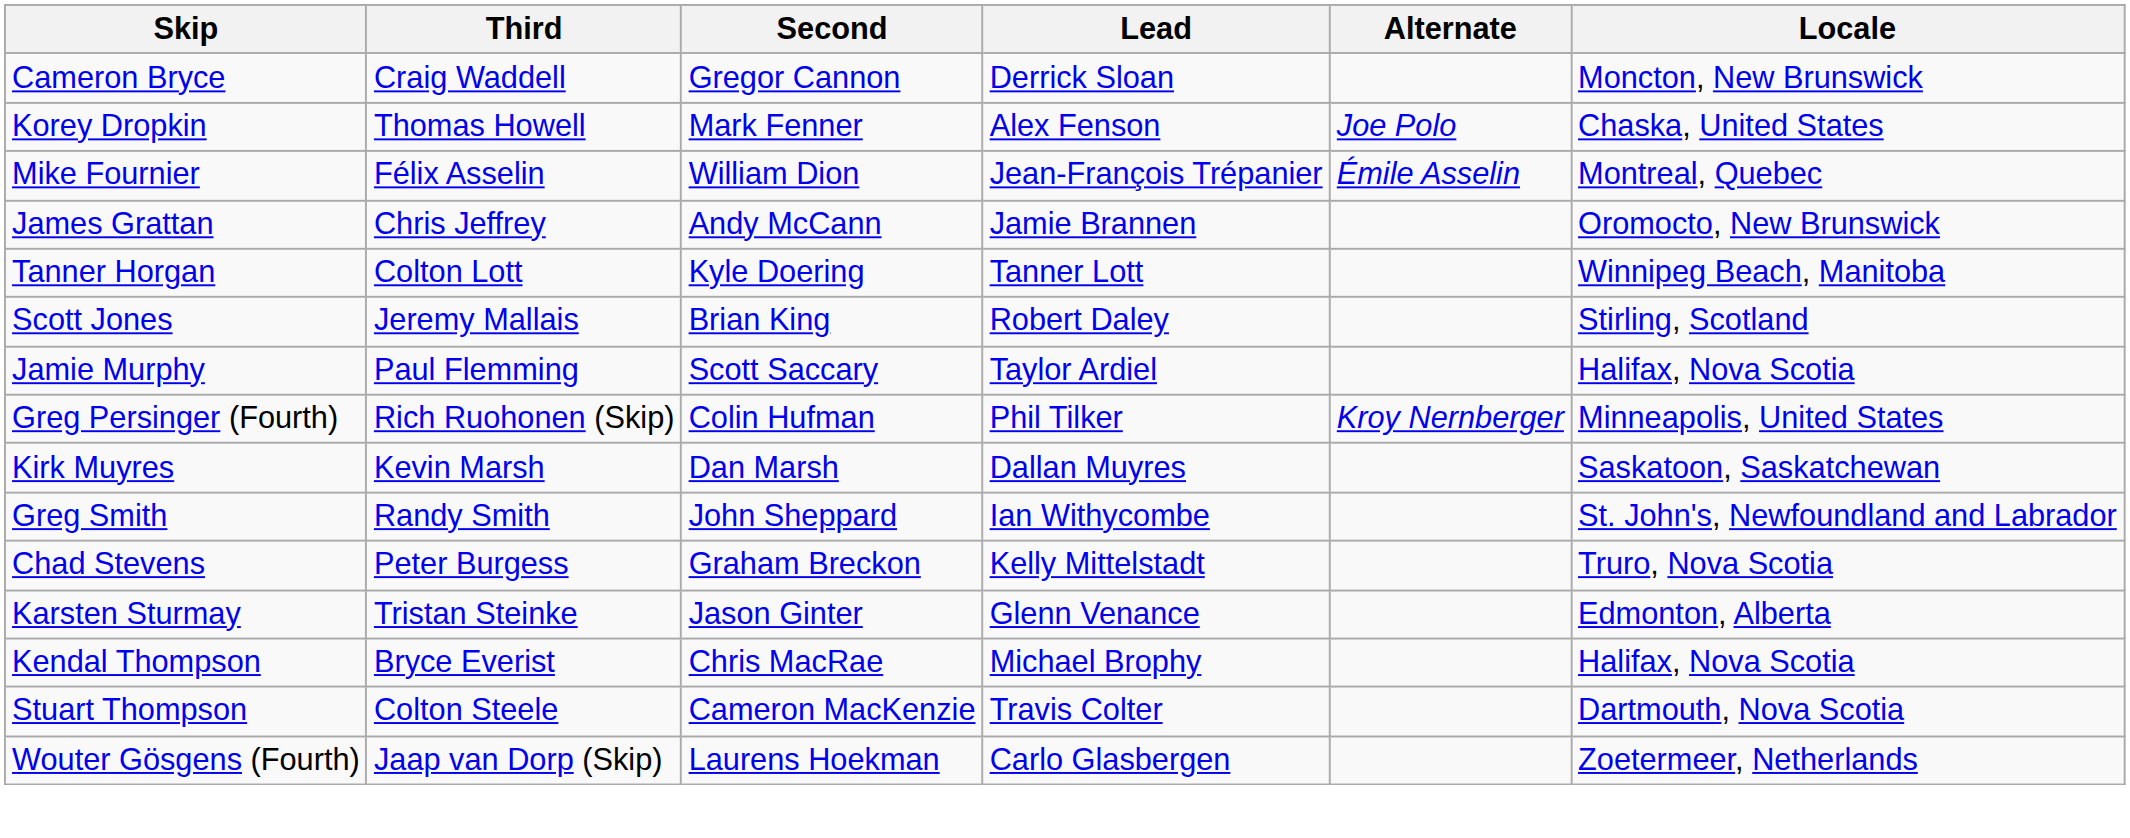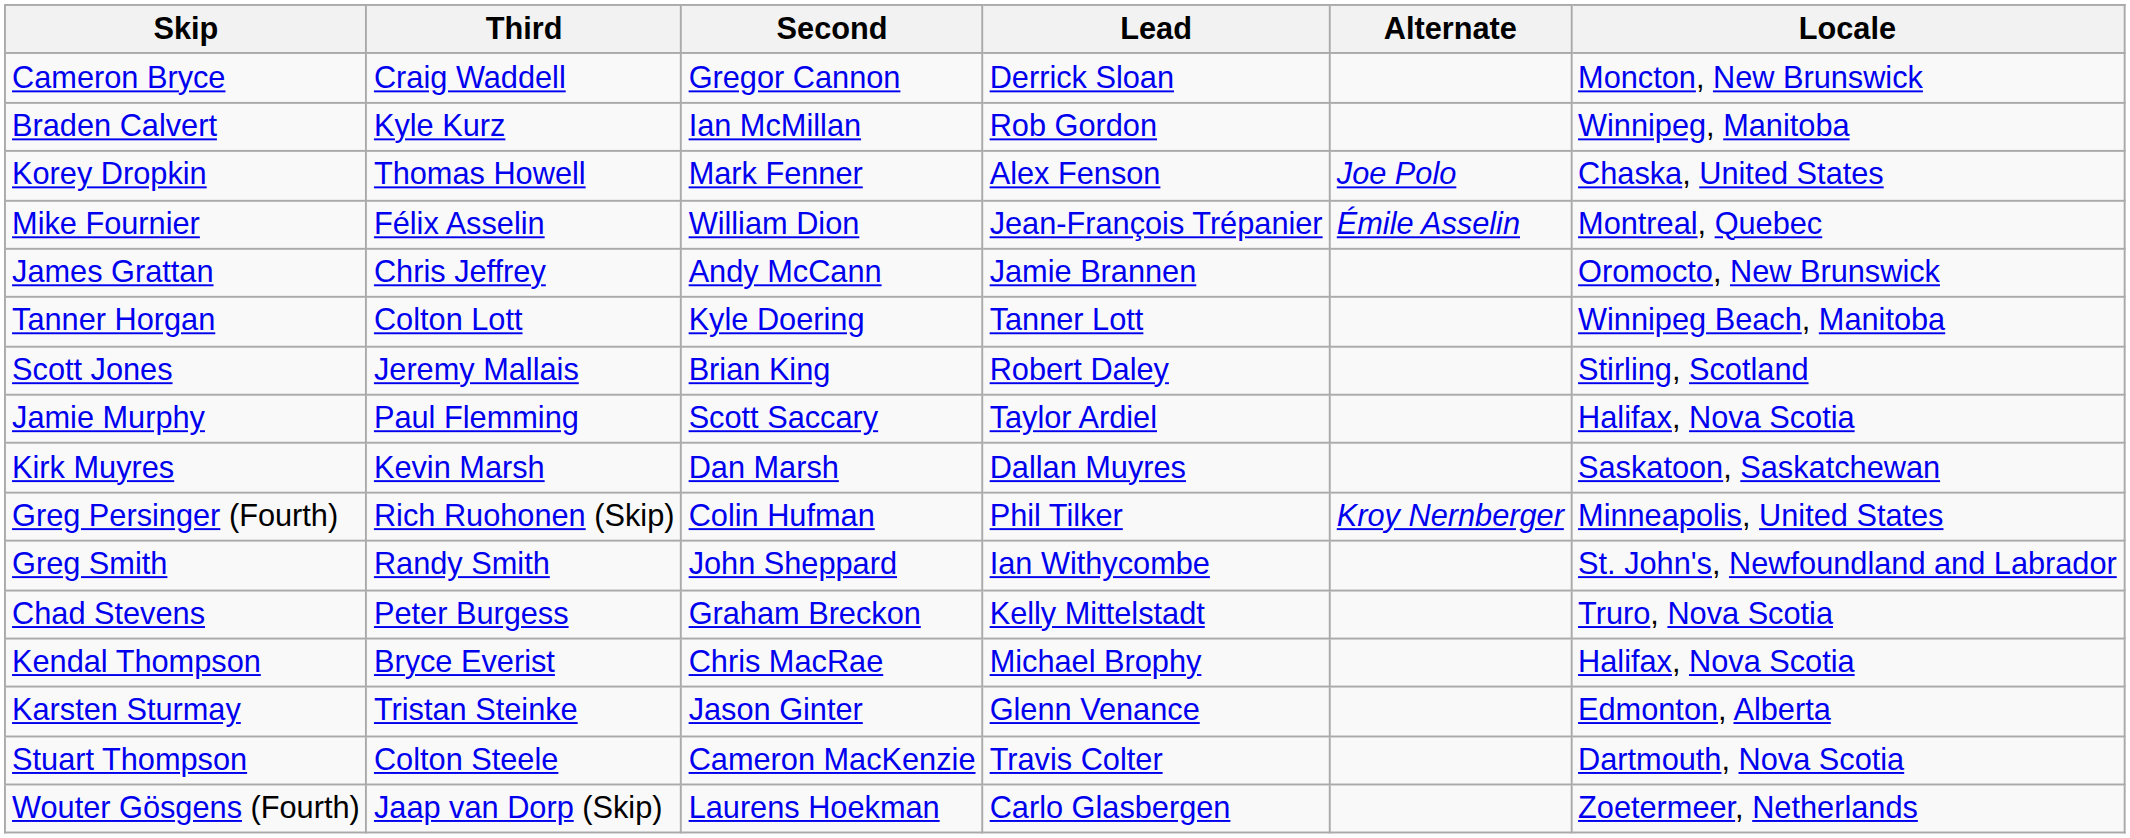+ row: Braden Calvert | Kyle Kurz | Ian McMillan | Rob Gordon | Winnipeg, Manitoba
rows swapped: Kirk Muyres <-> Greg Persinger (Fourth)
rows swapped: Karsten Sturmay <-> Kendal Thompson
